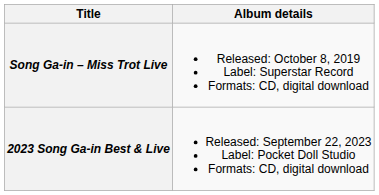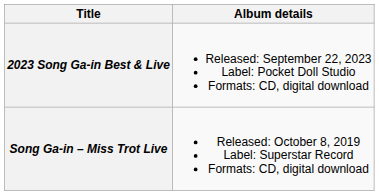rows swapped: Song Ga-in – Miss Trot Live <-> 2023 Song Ga-in Best & Live
